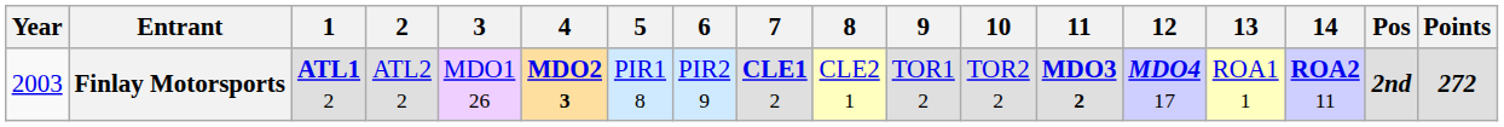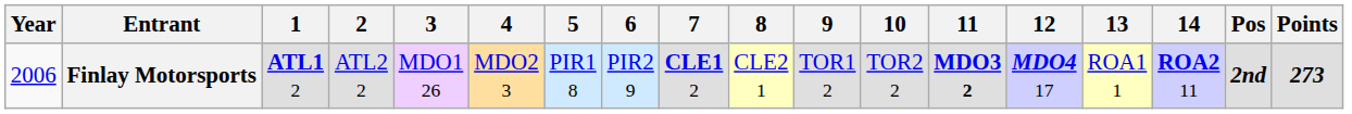Finlay Motorsports | Year: 2003 -> 2006
Finlay Motorsports | 4: bold -> normal
Finlay Motorsports | Points: 272 -> 273
